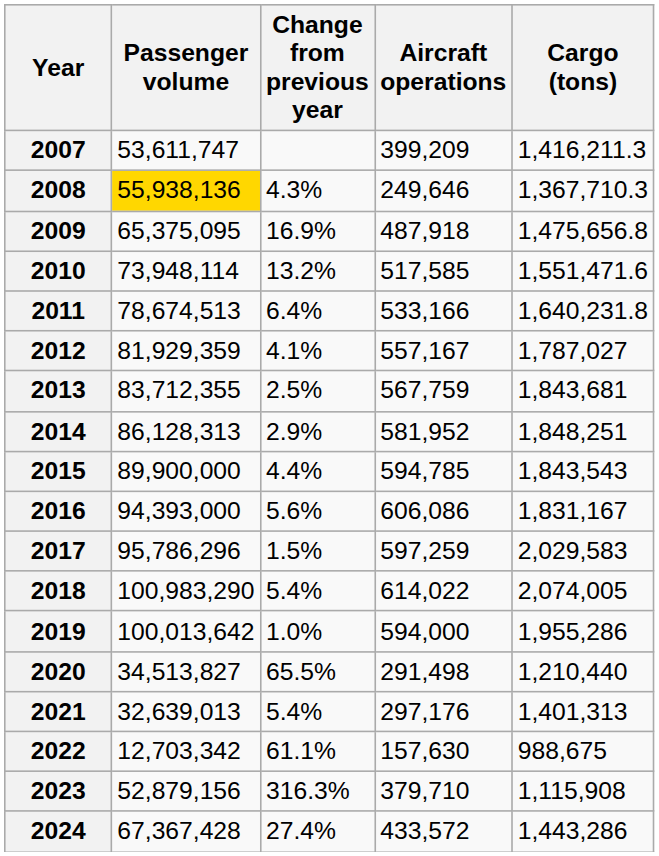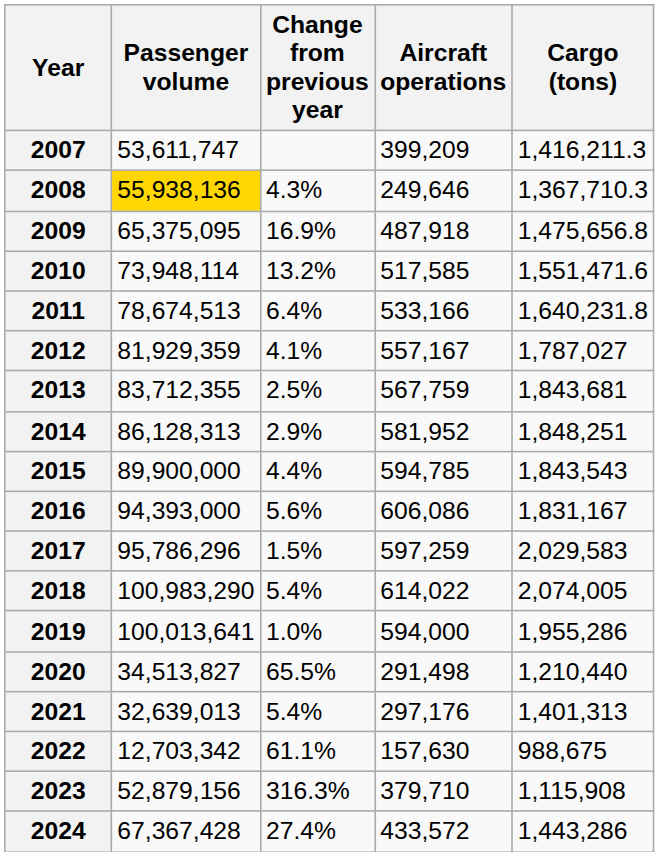2019 | Passenger volume: 100,013,642 -> 100,013,641
